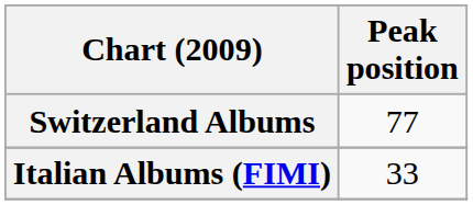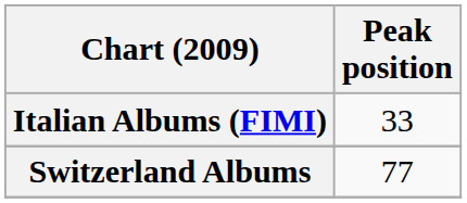rows swapped: Italian Albums (FIMI) <-> Switzerland Albums
